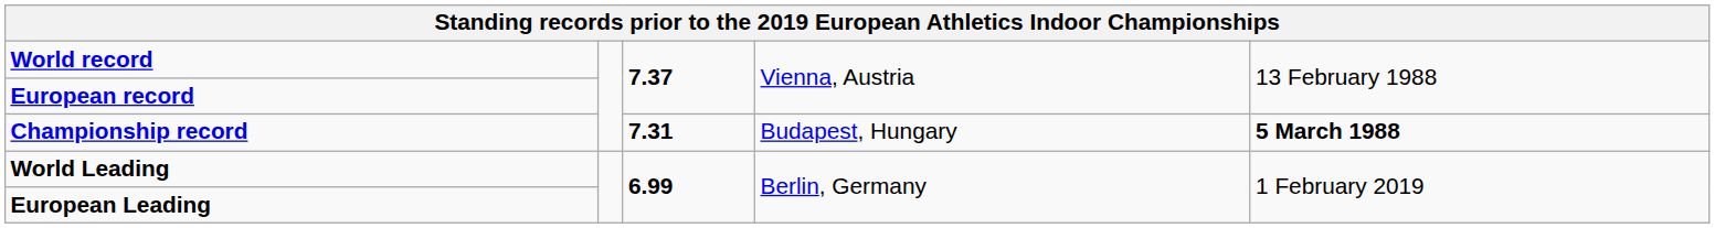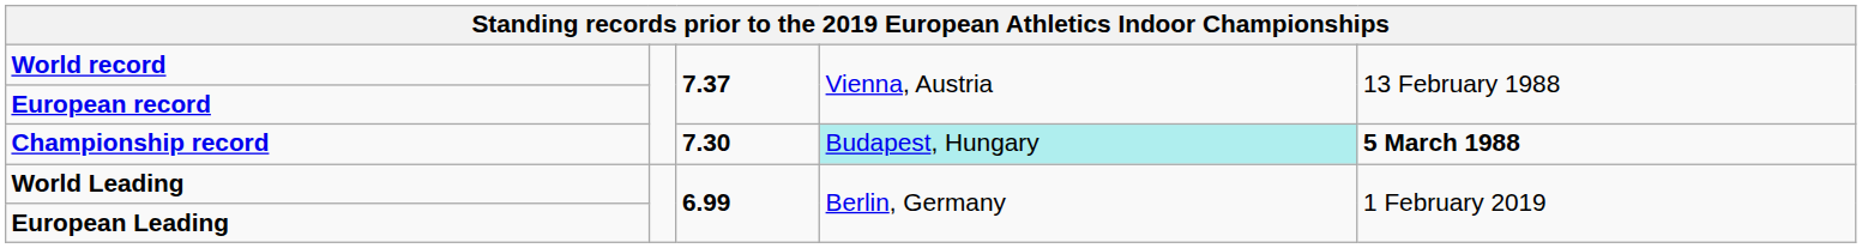Championship record | column 3: 7.31 -> 7.30
Championship record | column 4: no background -> paleturquoise background
